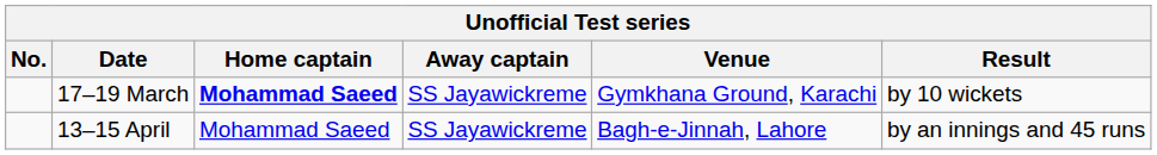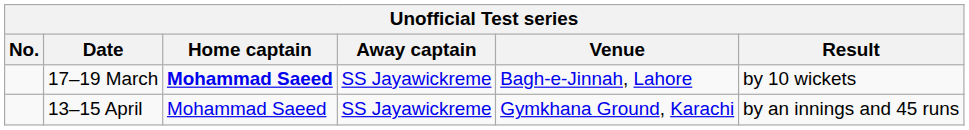17–19 March | Venue: Gymkhana Ground, Karachi -> Bagh-e-Jinnah, Lahore
13–15 April | Venue: Bagh-e-Jinnah, Lahore -> Gymkhana Ground, Karachi
